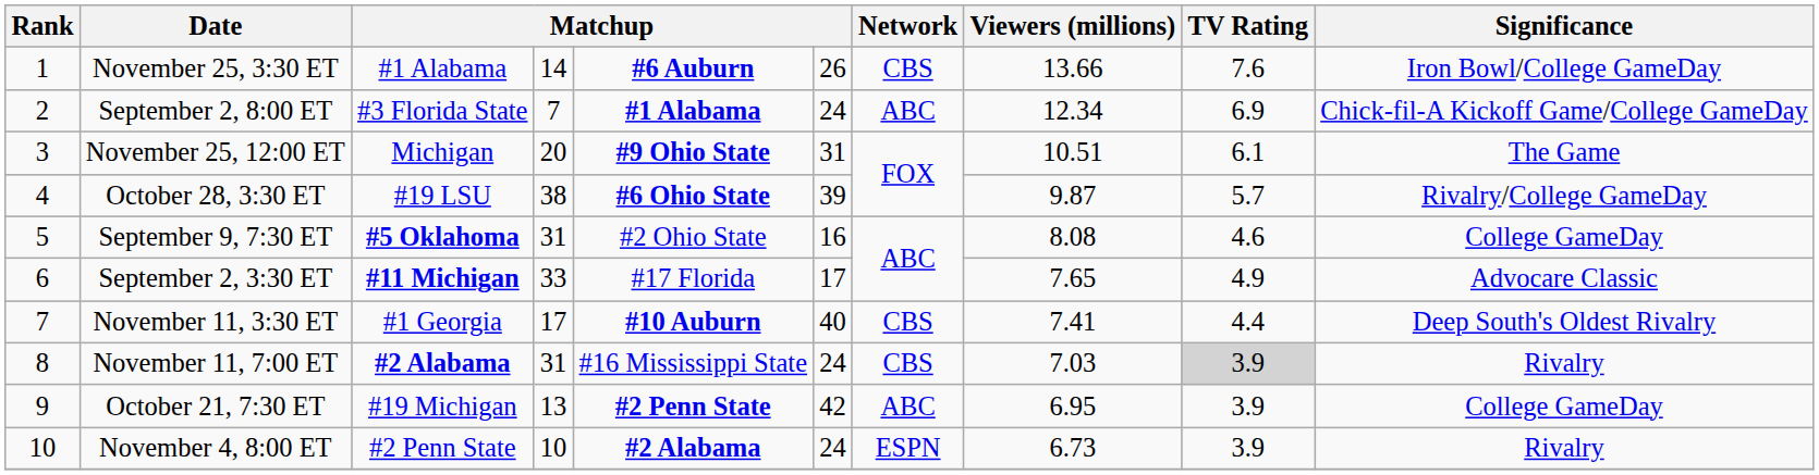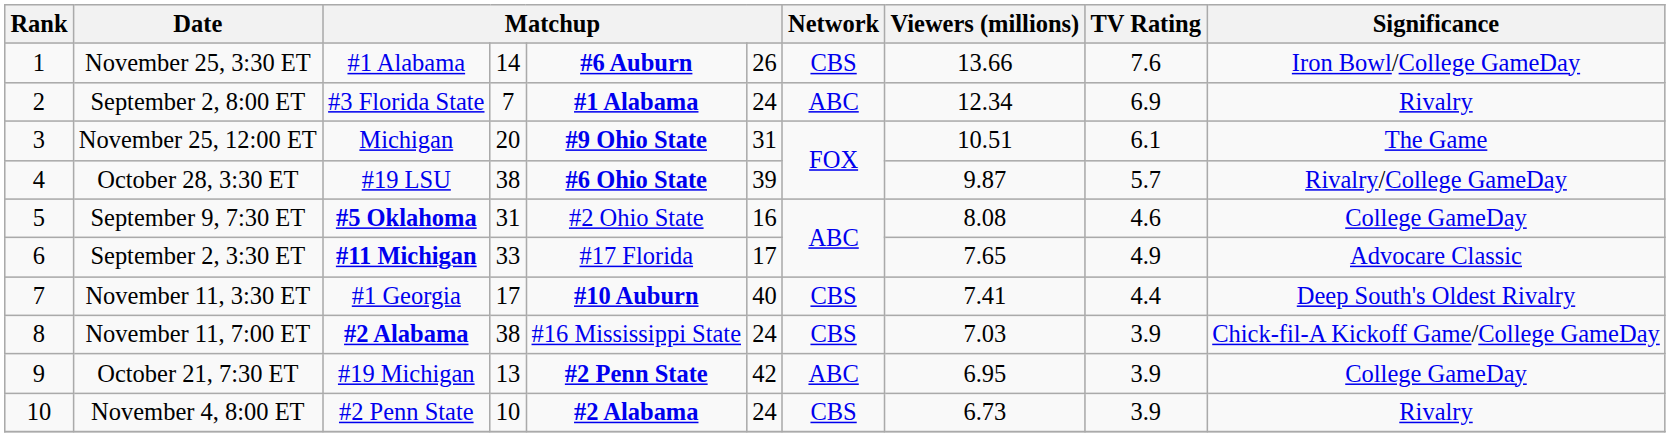September 2, 8:00 ET | Significance: Chick-fil-A Kickoff Game/College GameDay -> Rivalry
November 11, 7:00 ET | column 4: 31 -> 38
November 11, 7:00 ET | TV Rating: lightgrey background -> no background
November 11, 7:00 ET | Significance: Rivalry -> Chick-fil-A Kickoff Game/College GameDay
November 4, 8:00 ET | Network: ESPN -> CBS
